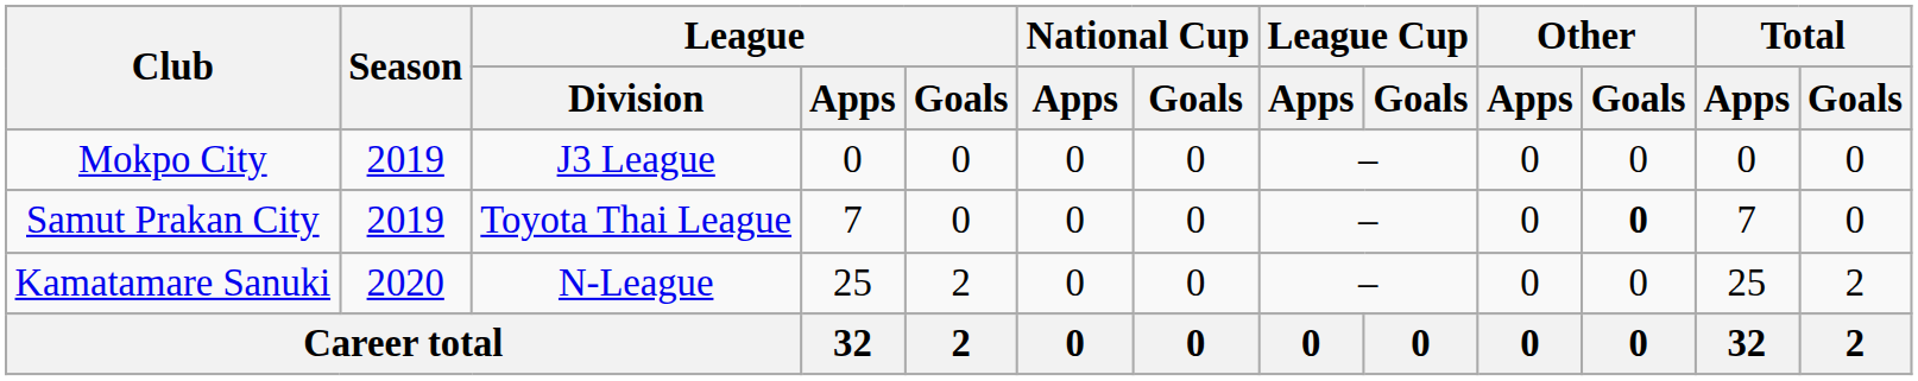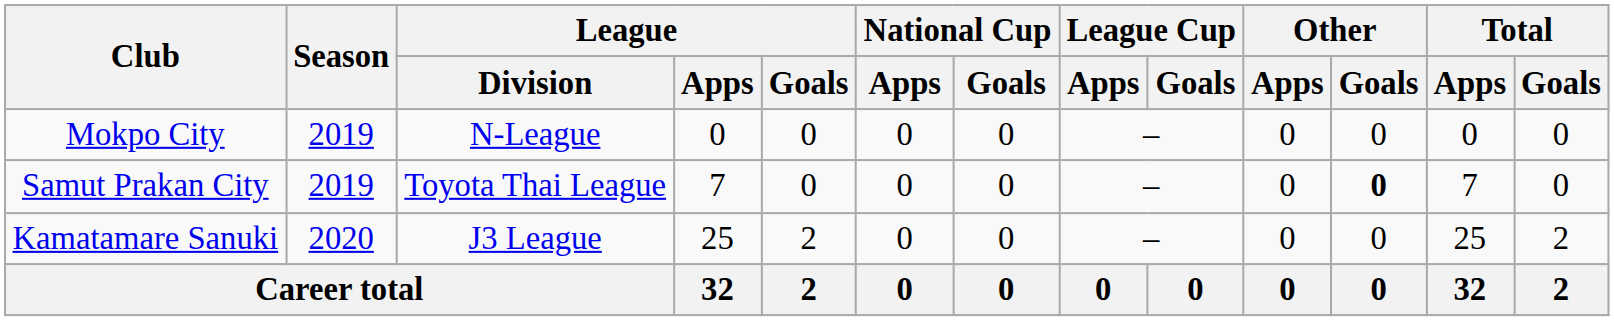Mokpo City | League / Division: J3 League -> N-League
Kamatamare Sanuki | League / Division: N-League -> J3 League
